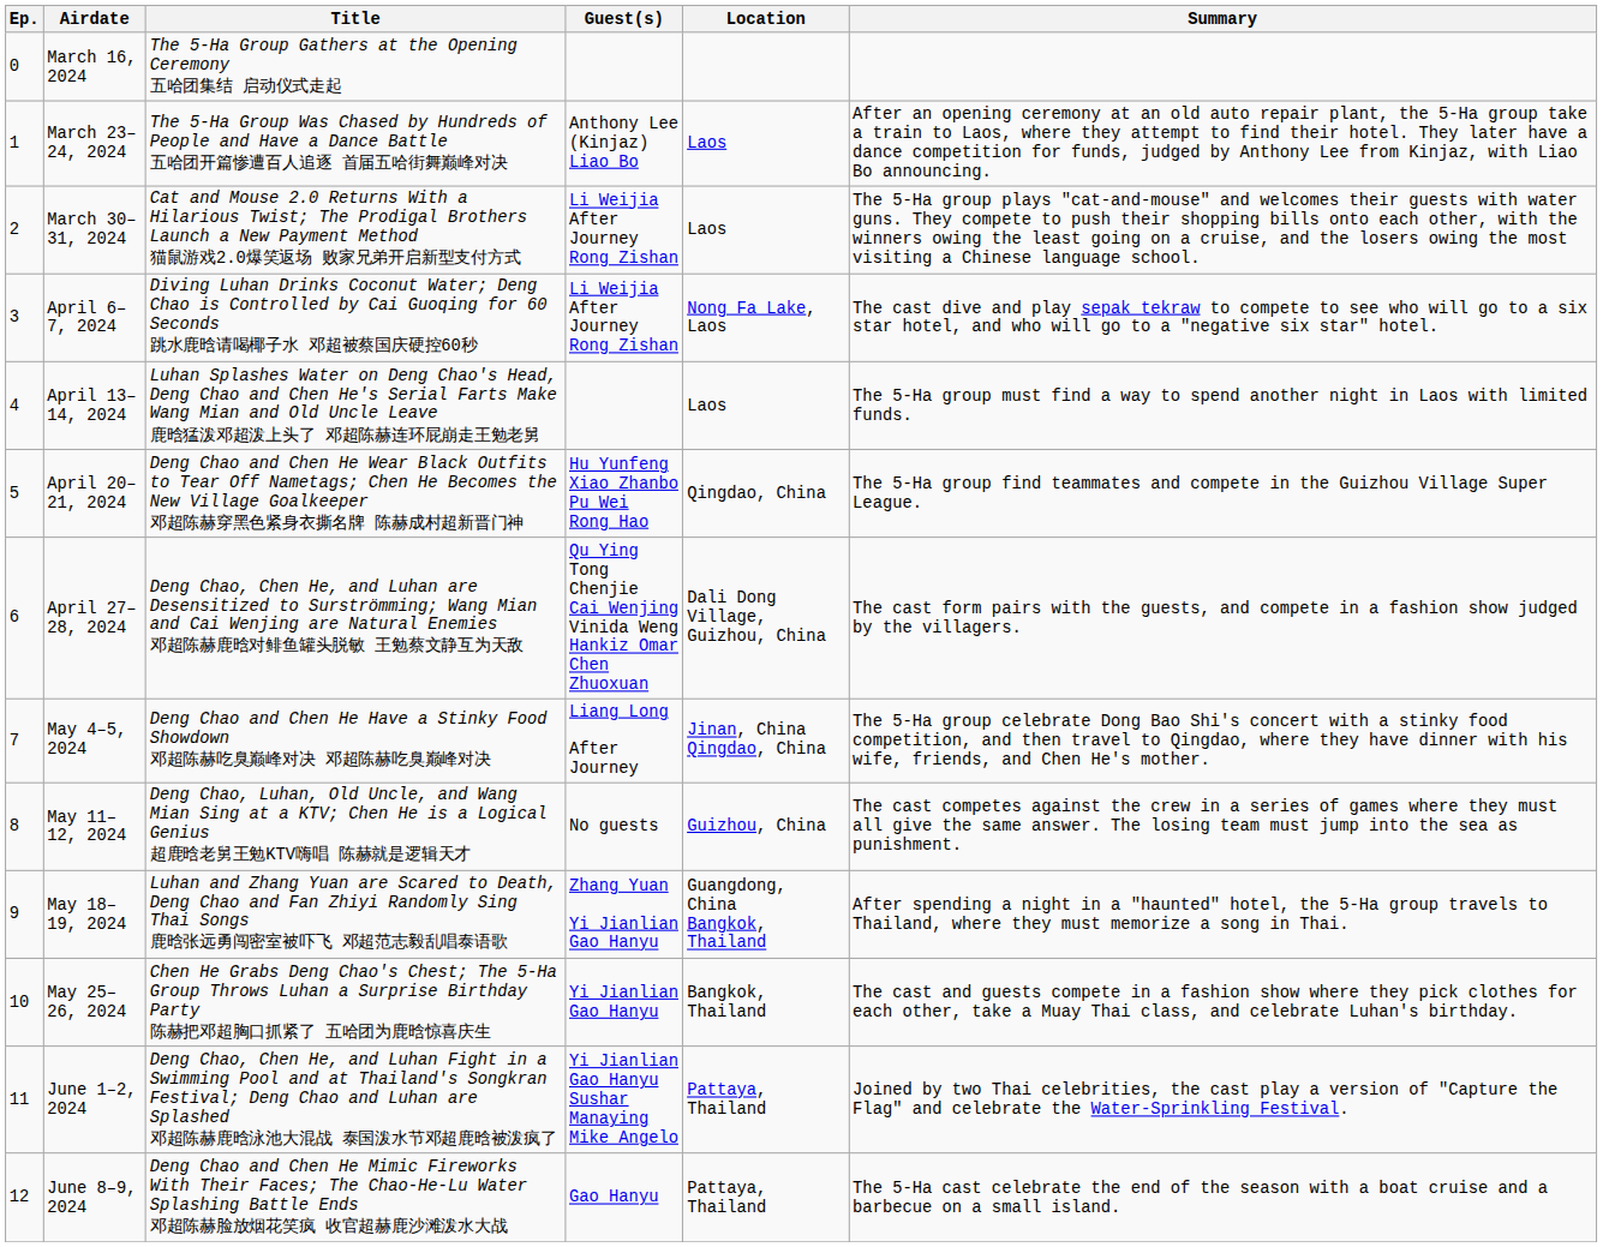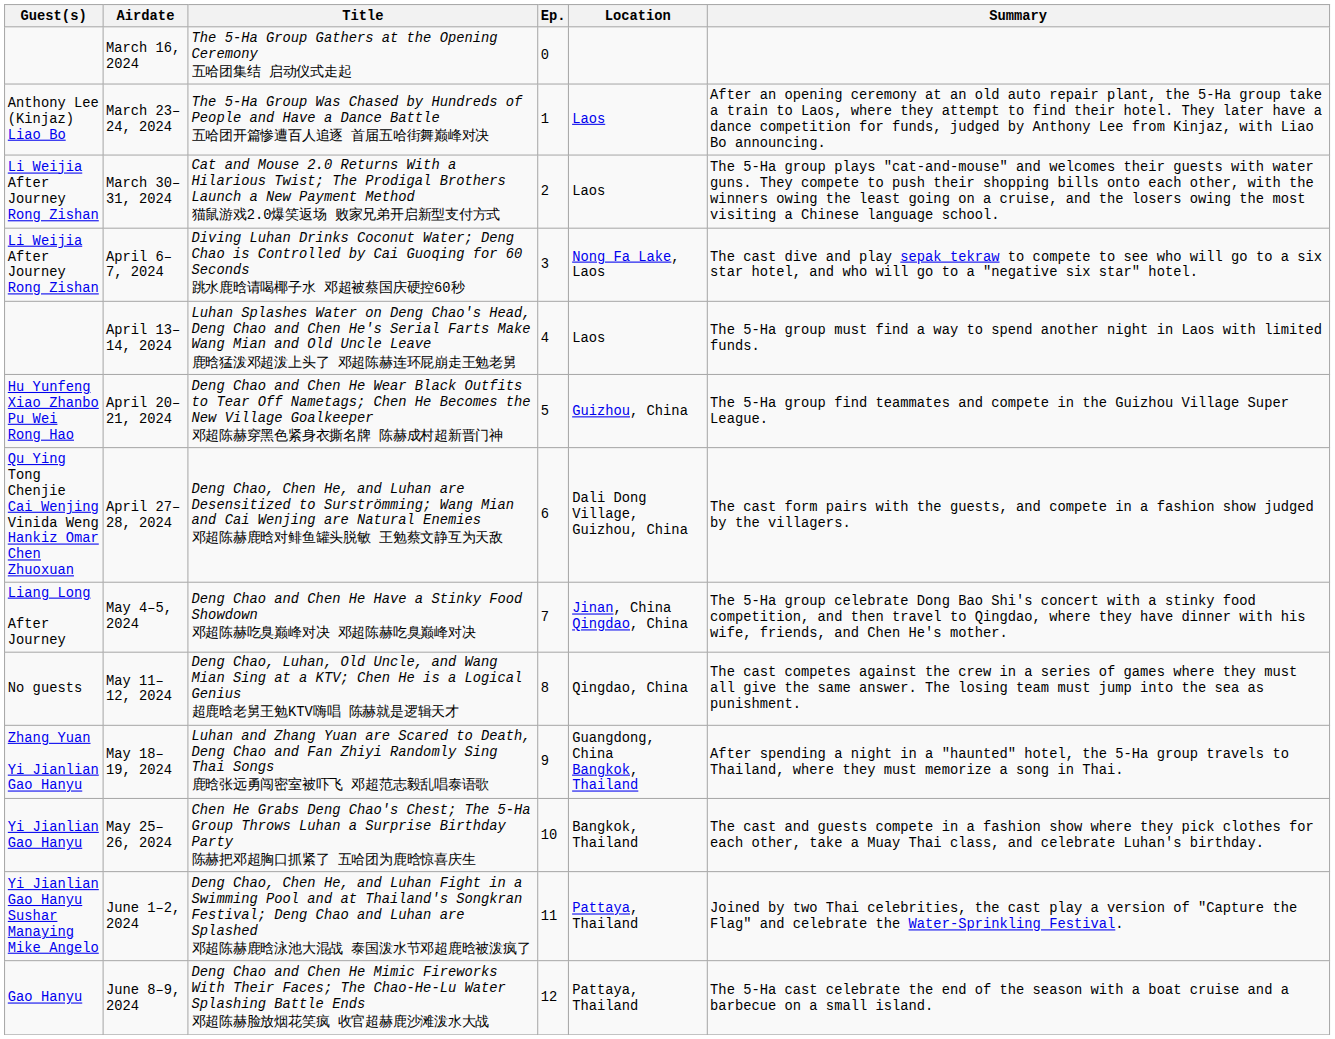columns swapped: Ep. <-> Guest(s)
April 20–21, 2024 | Location: Qingdao, China -> Guizhou, China
May 11–12, 2024 | Location: Guizhou, China -> Qingdao, China
